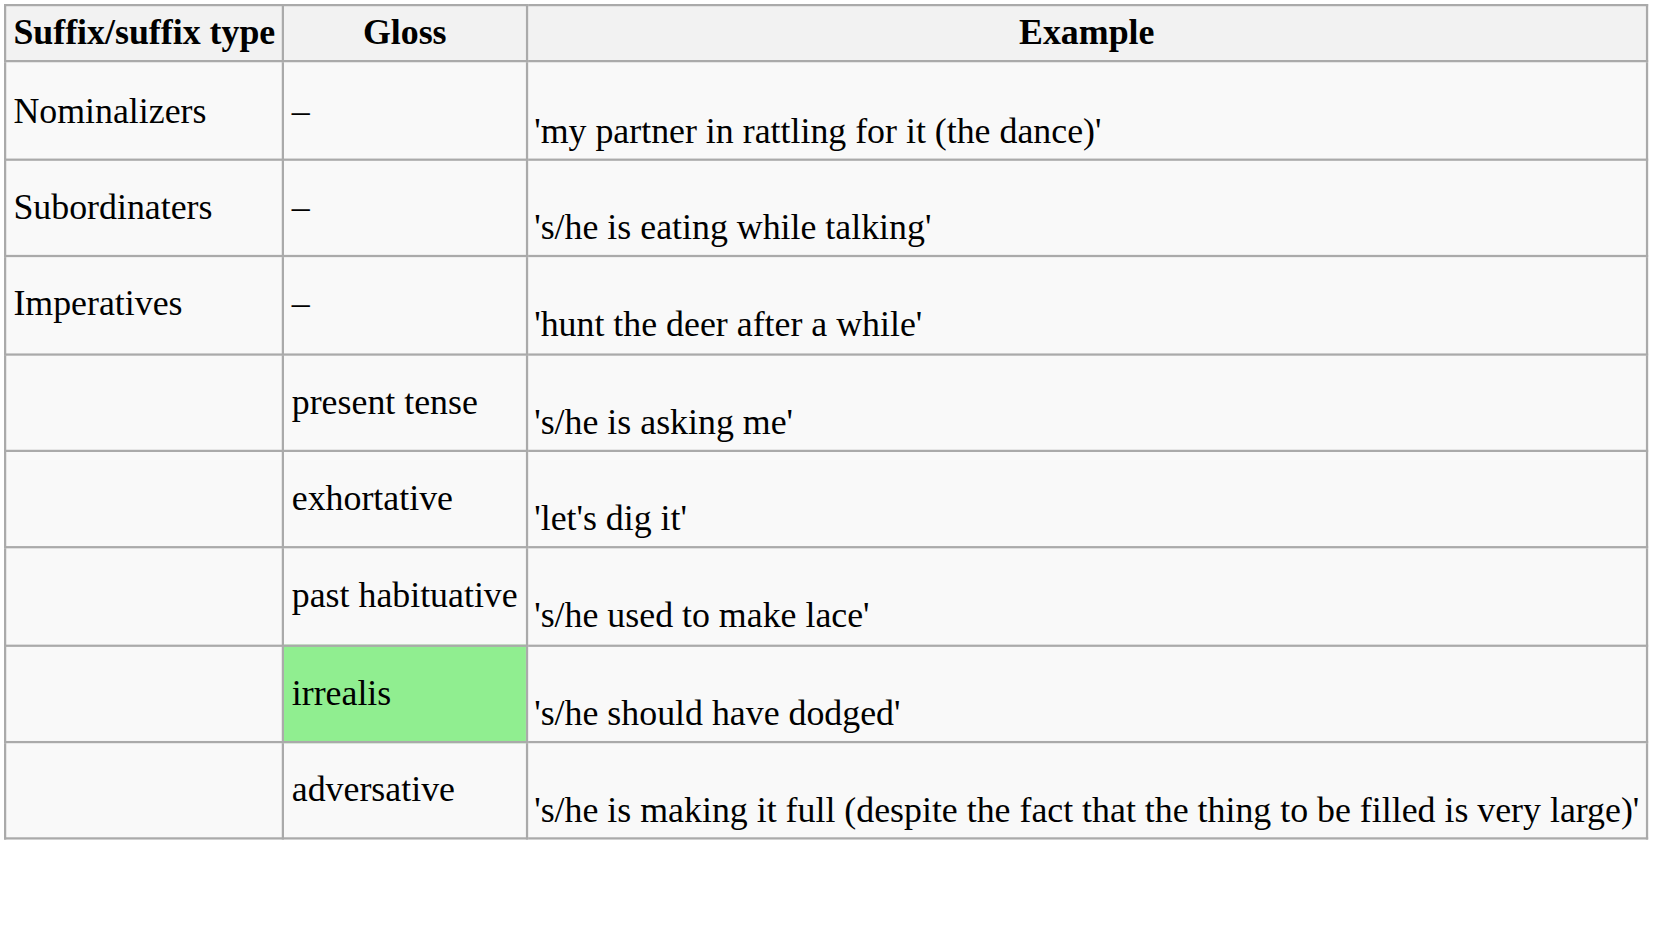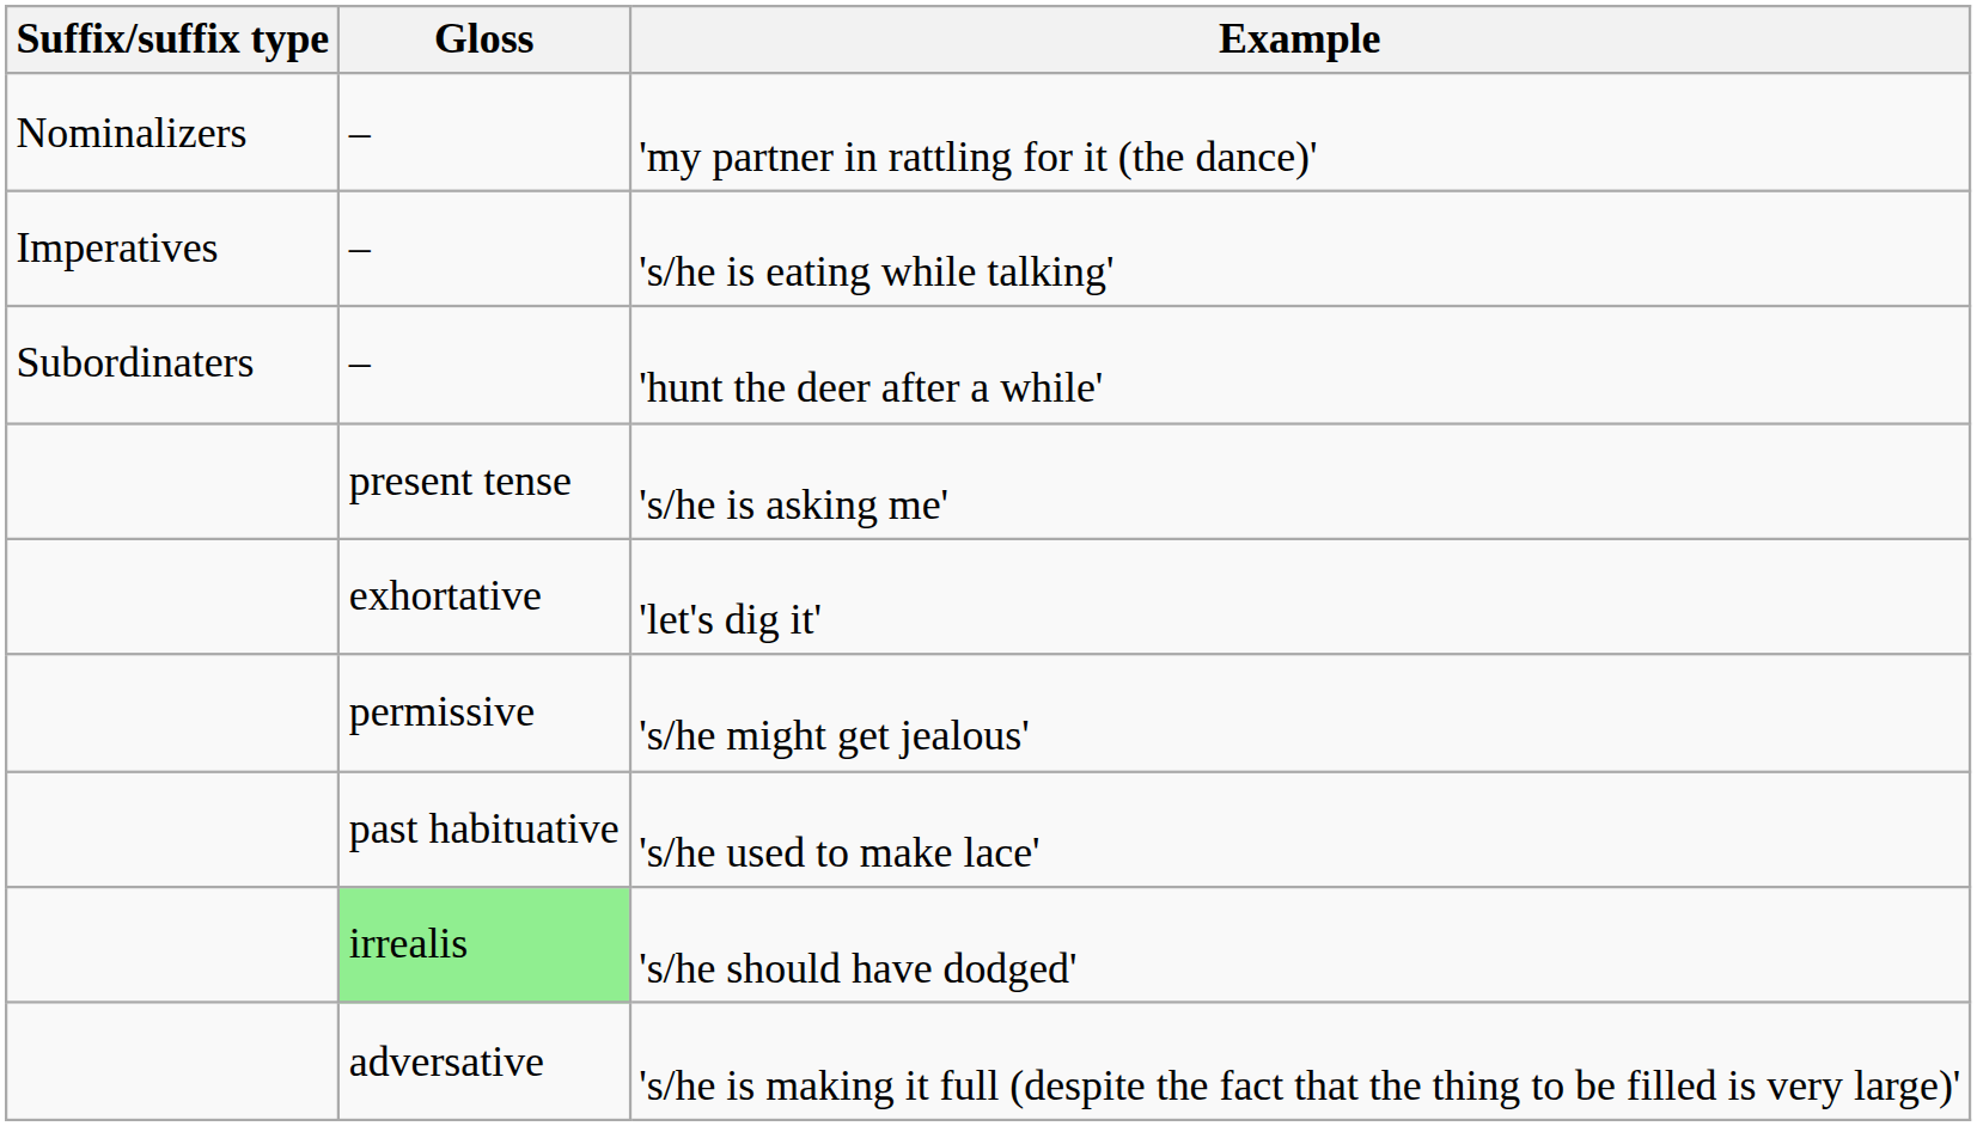's/he is eating while talking' | Suffix/suffix type: Subordinaters -> Imperatives
'hunt the deer after a while' | Suffix/suffix type: Imperatives -> Subordinaters
+ row: permissive | 's/he might get jealous'
